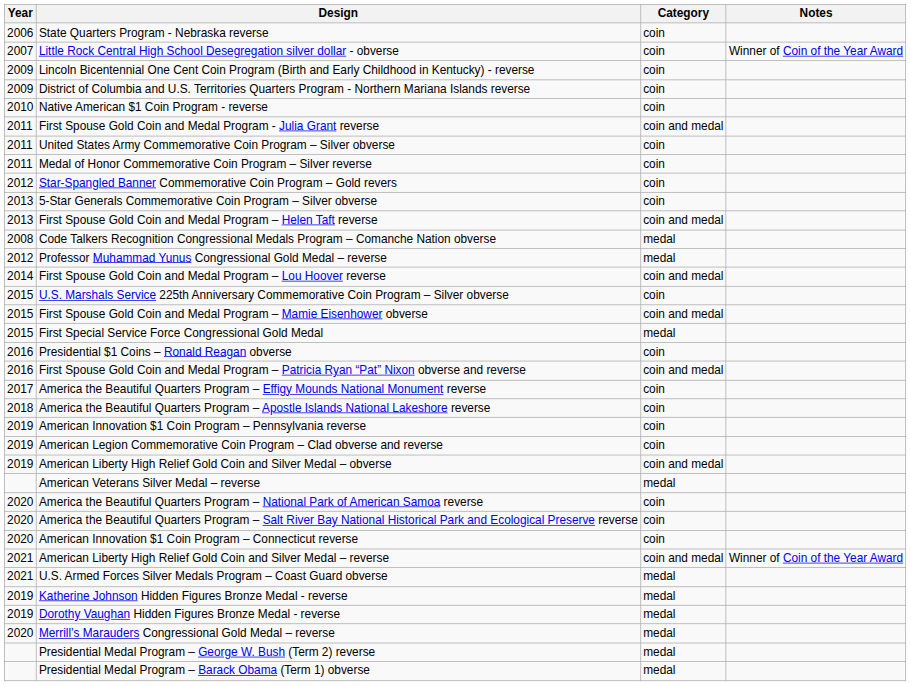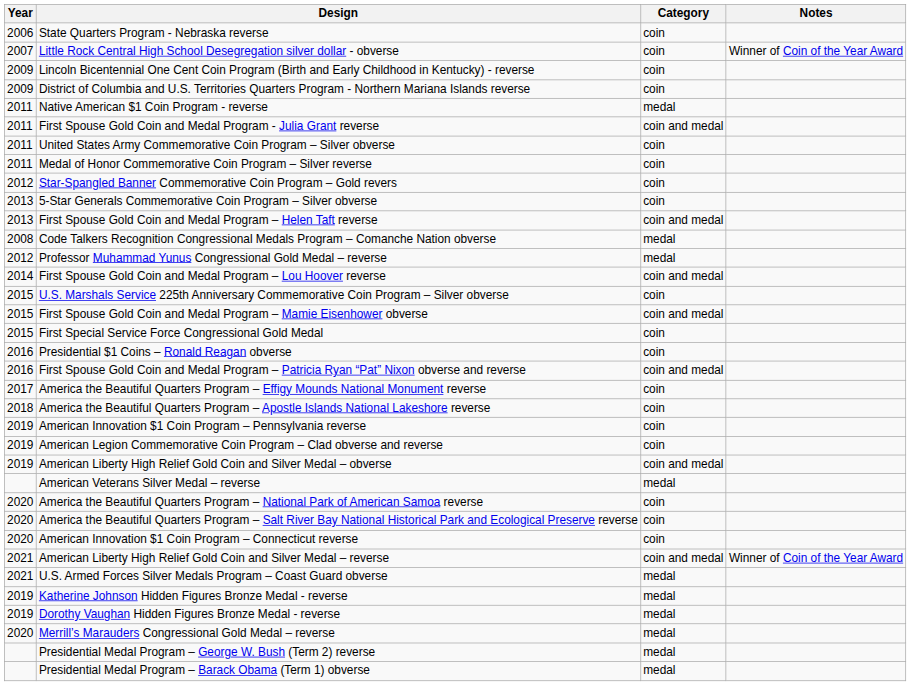Native American $1 Coin Program - reverse | Year: 2010 -> 2011
Native American $1 Coin Program - reverse | Category: coin -> medal
First Special Service Force Congressional Gold Medal | Category: medal -> coin
